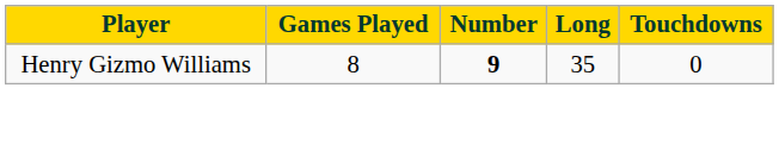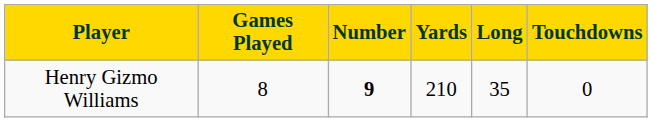+ column: Yards | 210
